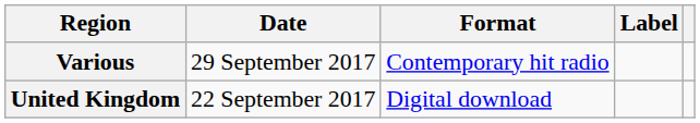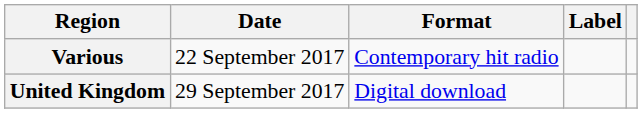Various | Date: 29 September 2017 -> 22 September 2017
United Kingdom | Date: 22 September 2017 -> 29 September 2017
